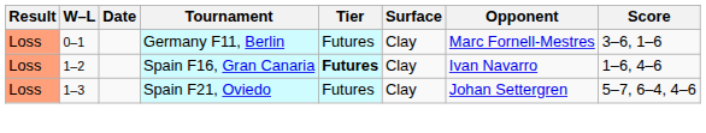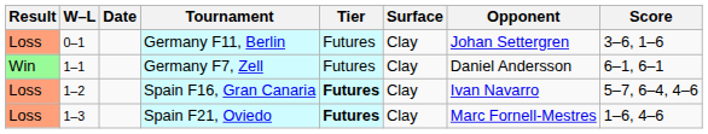Germany F11, Berlin | Opponent: Marc Fornell-Mestres -> Johan Settergren
+ row: Win | 1–1 | Germany F7, Zell | Futures | Clay | Daniel Andersson | 6–1, 6–1
Spain F16, Gran Canaria | Score: 1–6, 4–6 -> 5–7, 6–4, 4–6
Spain F21, Oviedo | Tier: normal -> bold
Spain F21, Oviedo | Opponent: Johan Settergren -> Marc Fornell-Mestres
Spain F21, Oviedo | Score: 5–7, 6–4, 4–6 -> 1–6, 4–6
